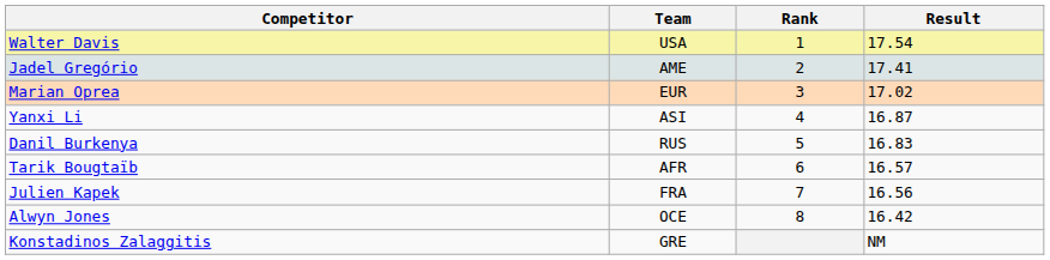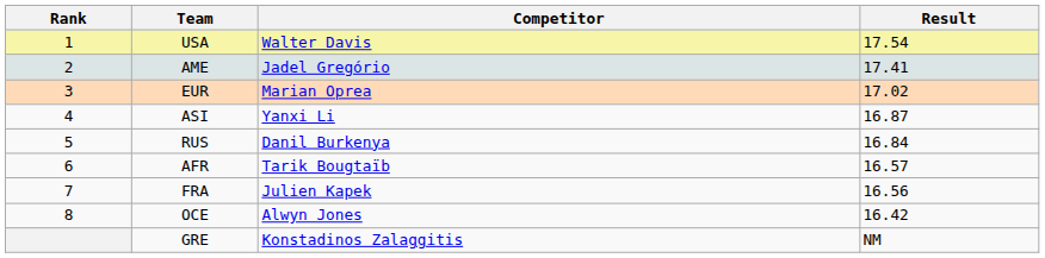columns swapped: Rank <-> Competitor
RUS | Result: 16.83 -> 16.84
